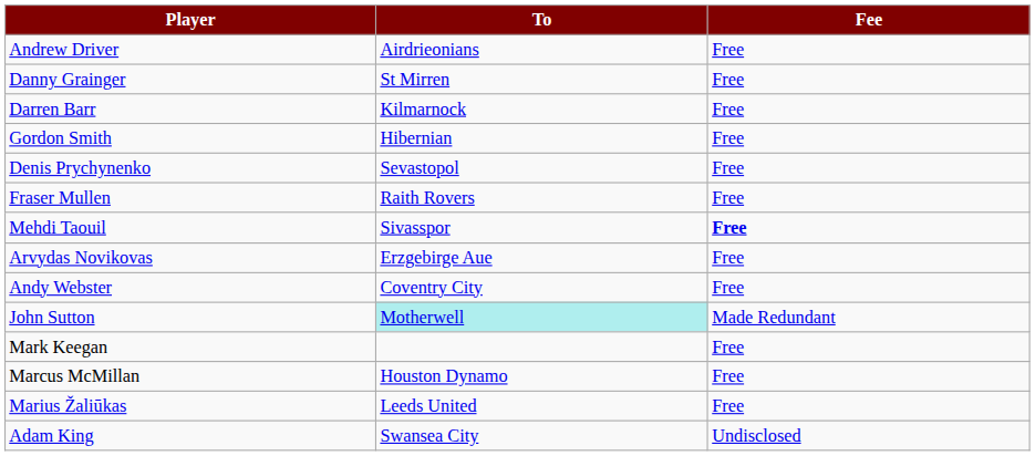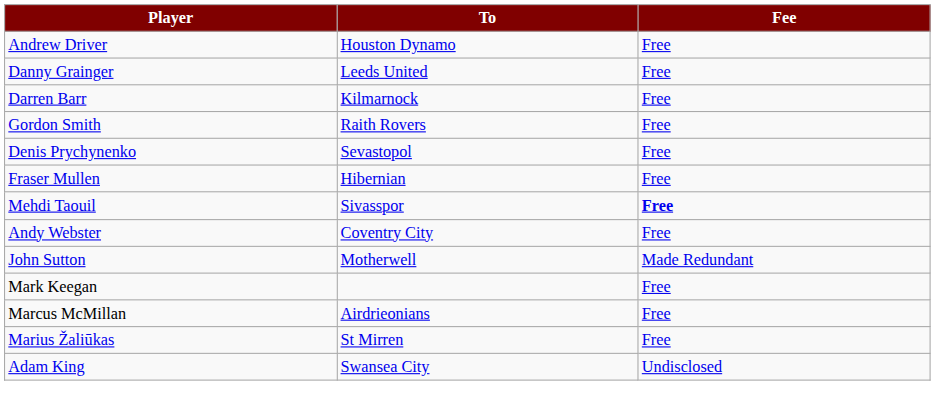Andrew Driver | To: Airdrieonians -> Houston Dynamo
Danny Grainger | To: St Mirren -> Leeds United
Gordon Smith | To: Hibernian -> Raith Rovers
Fraser Mullen | To: Raith Rovers -> Hibernian
- row: Arvydas Novikovas | Erzgebirge Aue | Free
John Sutton | To: paleturquoise background -> no background
Marcus McMillan | To: Houston Dynamo -> Airdrieonians
Marius Žaliūkas | To: Leeds United -> St Mirren
